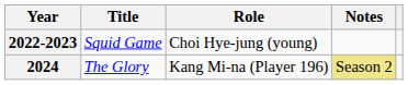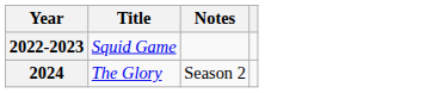- column: Role | Choi Hye-jung (young) | Kang Mi-na (Player 196)
2024 | Notes: khaki background -> no background
